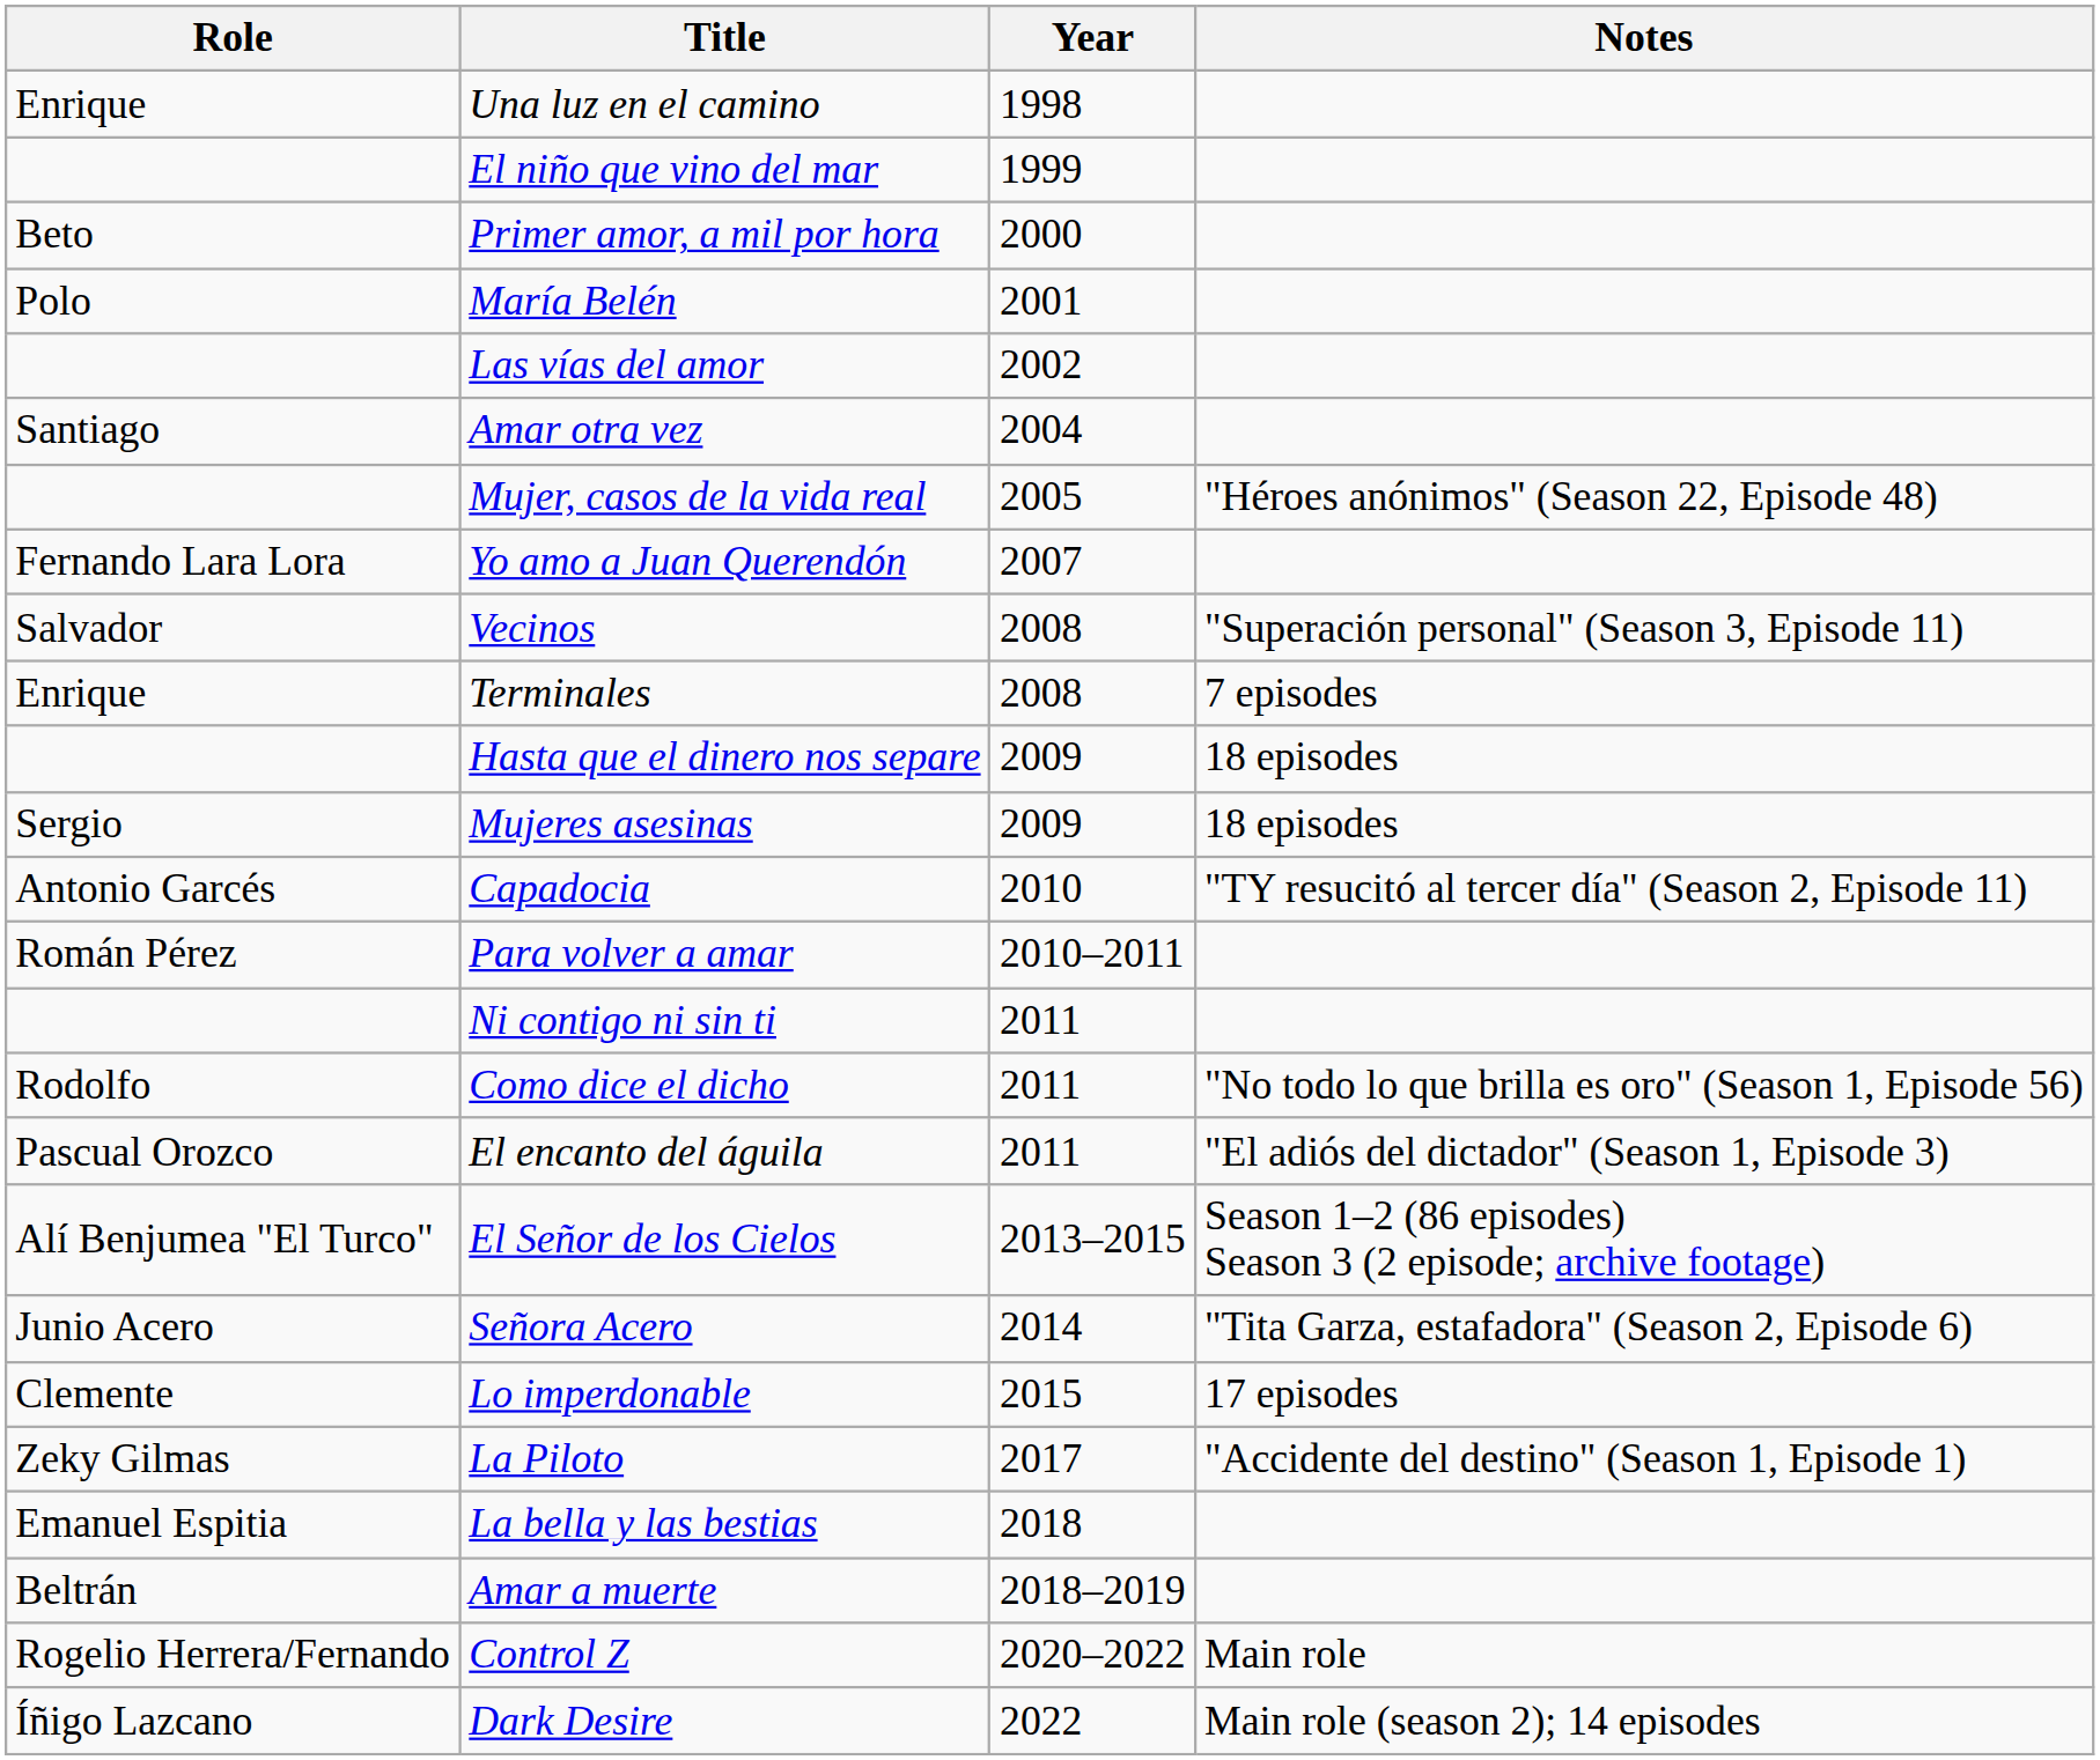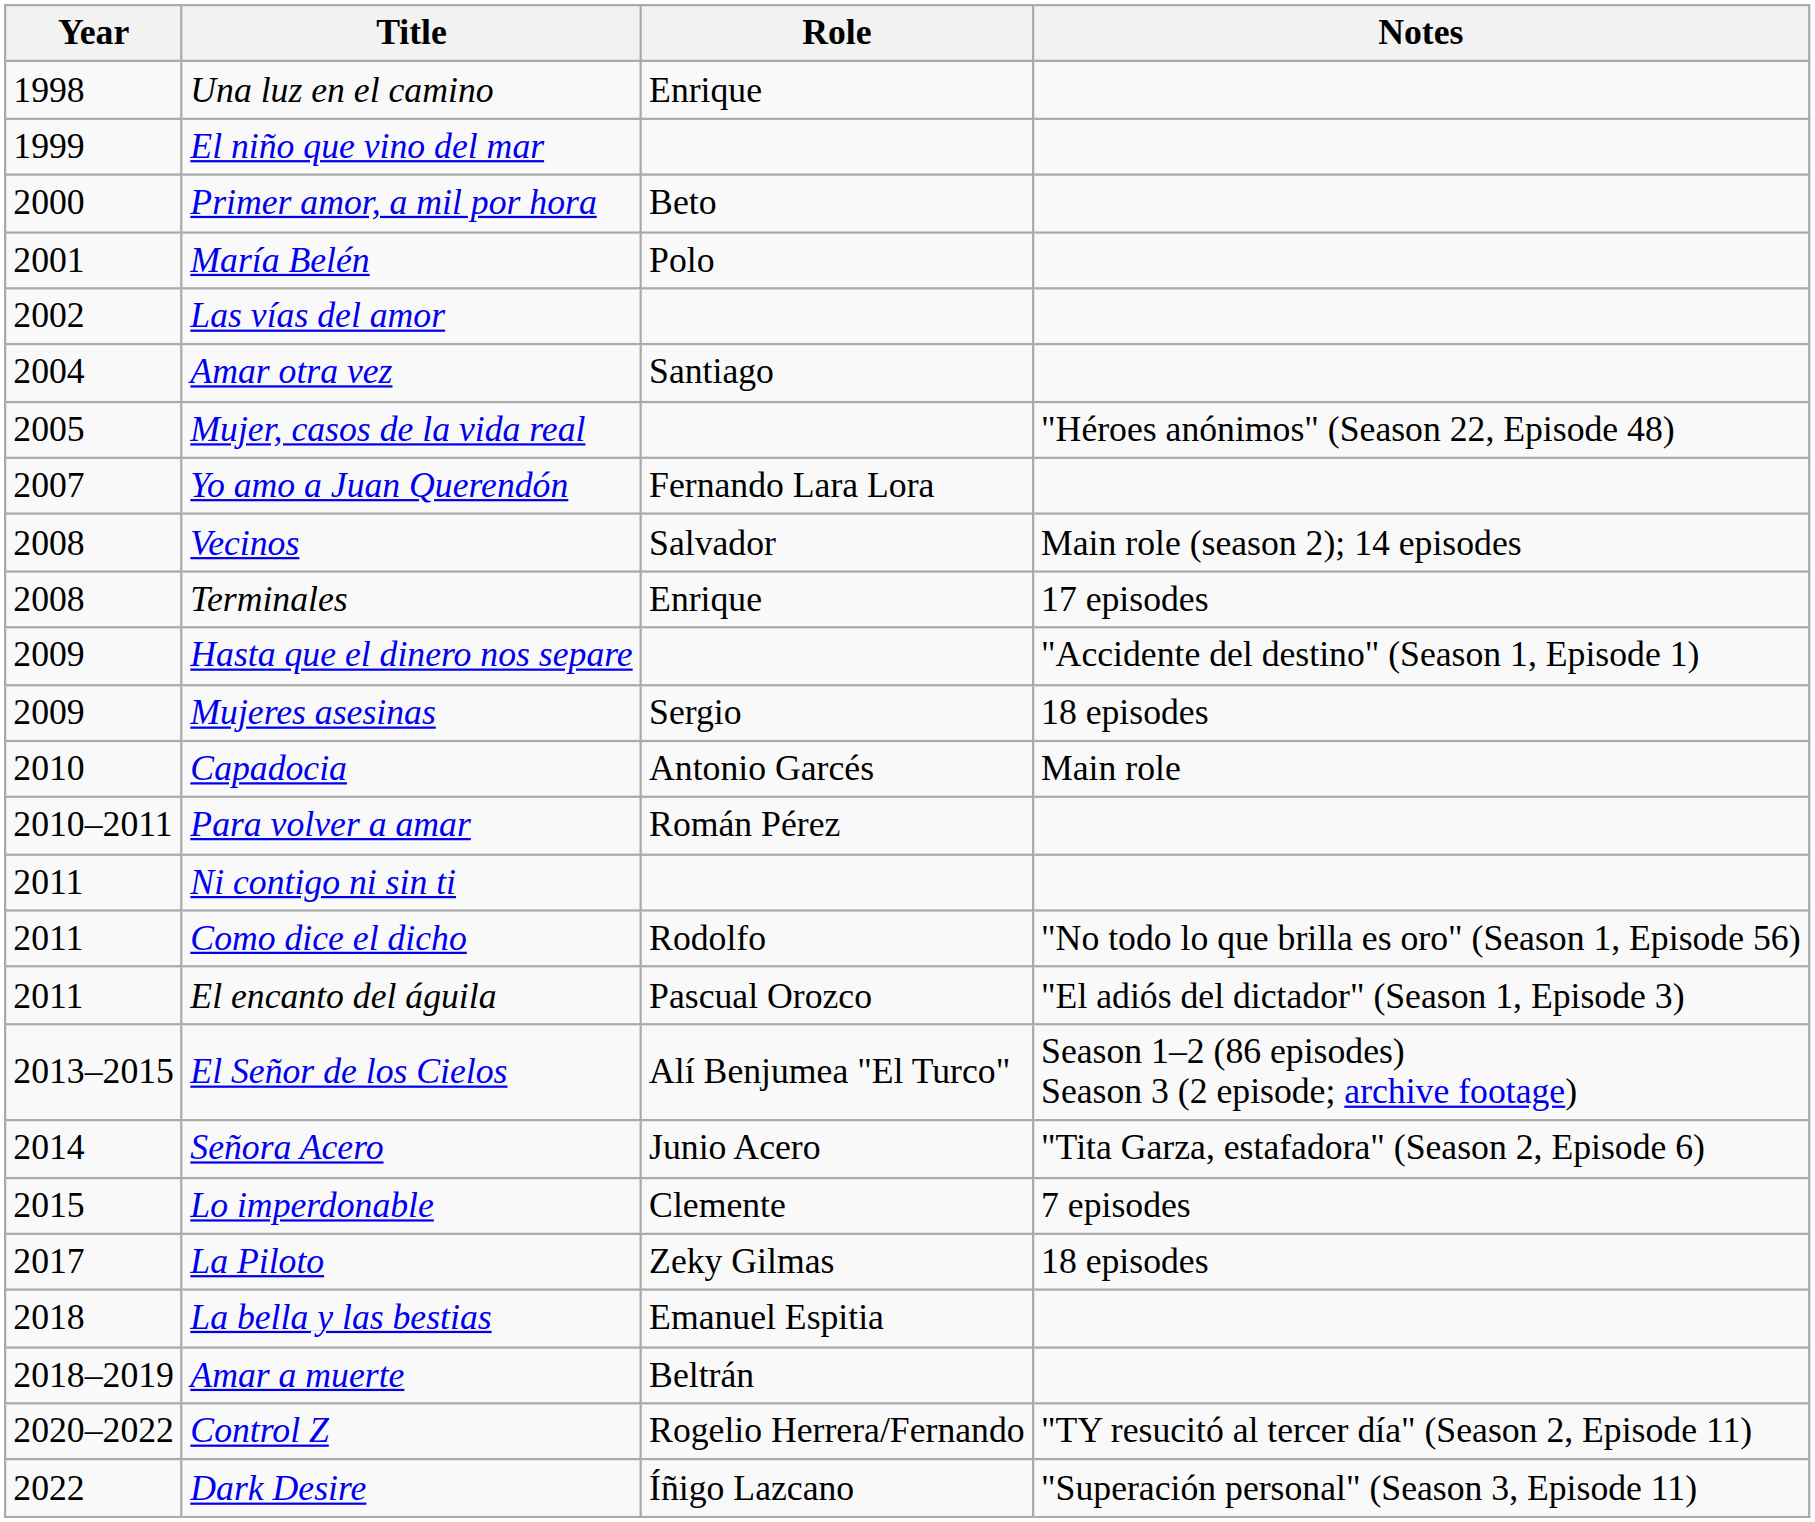columns swapped: Year <-> Role
Vecinos | Notes: "Superación personal" (Season 3, Episode 11) -> Main role (season 2); 14 episodes
Terminales | Notes: 7 episodes -> 17 episodes
Hasta que el dinero nos separe | Notes: 18 episodes -> "Accidente del destino" (Season 1, Episode 1)
Capadocia | Notes: "TY resucitó al tercer día" (Season 2, Episode 11) -> Main role
Lo imperdonable | Notes: 17 episodes -> 7 episodes
La Piloto | Notes: "Accidente del destino" (Season 1, Episode 1) -> 18 episodes
Control Z | Notes: Main role -> "TY resucitó al tercer día" (Season 2, Episode 11)
Dark Desire | Notes: Main role (season 2); 14 episodes -> "Superación personal" (Season 3, Episode 11)
